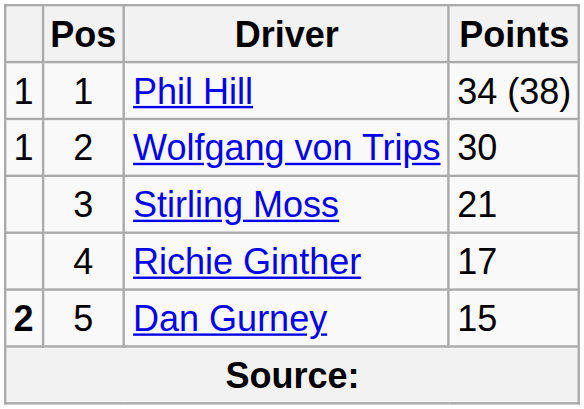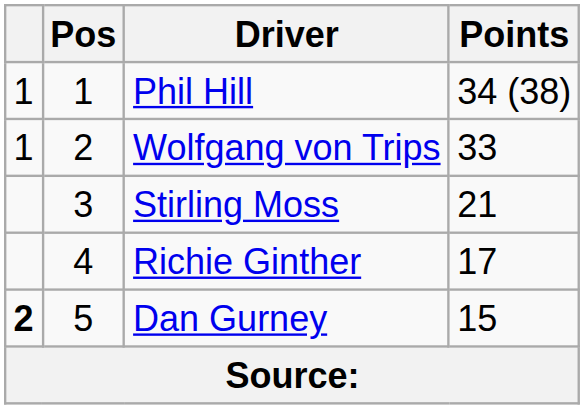Wolfgang von Trips | Points: 30 -> 33
